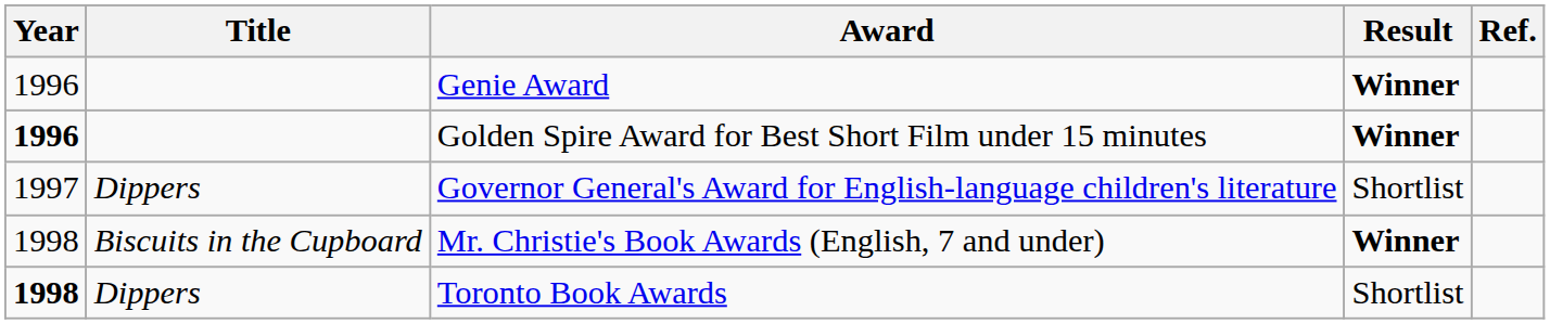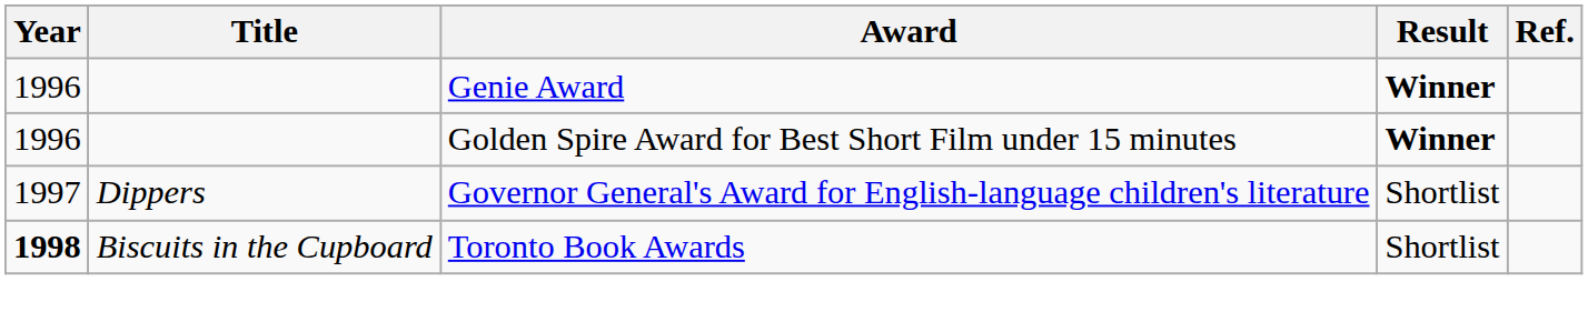Golden Spire Award for Best Short Film under 15 minutes | Year: bold -> normal
- row: 1998 | Biscuits in the Cupboard | Mr. Christie's Book Awards (English, 7 and under) | Winner
Toronto Book Awards | Title: Dippers -> Biscuits in the Cupboard
